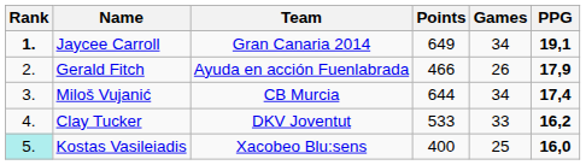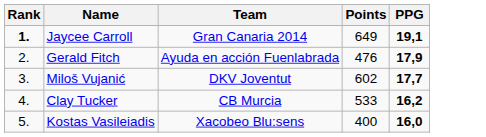- column: Games | 34 | 26 | 34 | 33 | 25
Gerald Fitch | Points: 466 -> 476
Miloš Vujanić | Team: CB Murcia -> DKV Joventut
Miloš Vujanić | Points: 644 -> 602
Miloš Vujanić | PPG: 17,4 -> 17,7
Clay Tucker | Team: DKV Joventut -> CB Murcia
Kostas Vasileiadis | Rank: paleturquoise background -> no background
